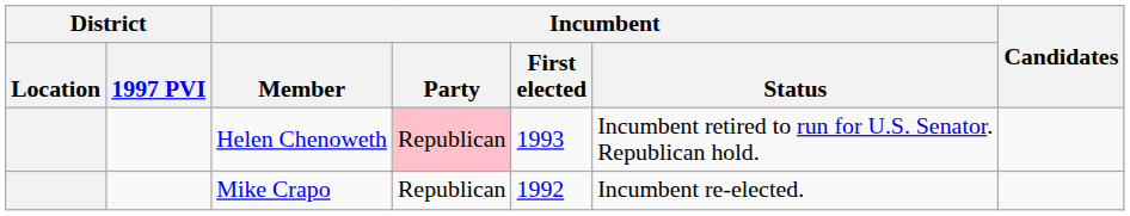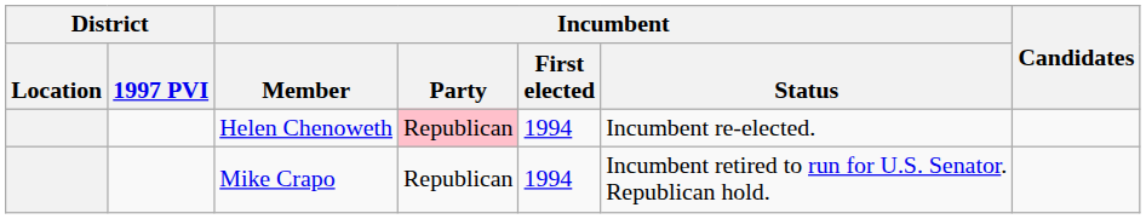Helen Chenoweth | Incumbent / First elected: 1993 -> 1994
Helen Chenoweth | Incumbent / Status: Incumbent retired to run for U.S. Senator. Republican hold. -> Incumbent re-elected.
Mike Crapo | Incumbent / First elected: 1992 -> 1994
Mike Crapo | Incumbent / Status: Incumbent re-elected. -> Incumbent retired to run for U.S. Senator. Republican hold.
